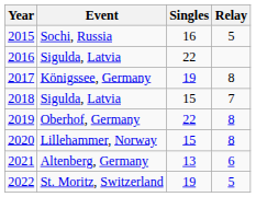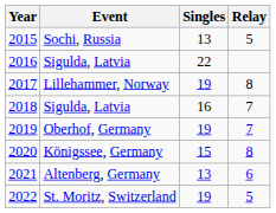2015 | Singles: 16 -> 13
2017 | Event: Königssee, Germany -> Lillehammer, Norway
2018 | Singles: 15 -> 16
2019 | Singles: 22 -> 19
2019 | Relay: 8 -> 7
2020 | Event: Lillehammer, Norway -> Königssee, Germany
